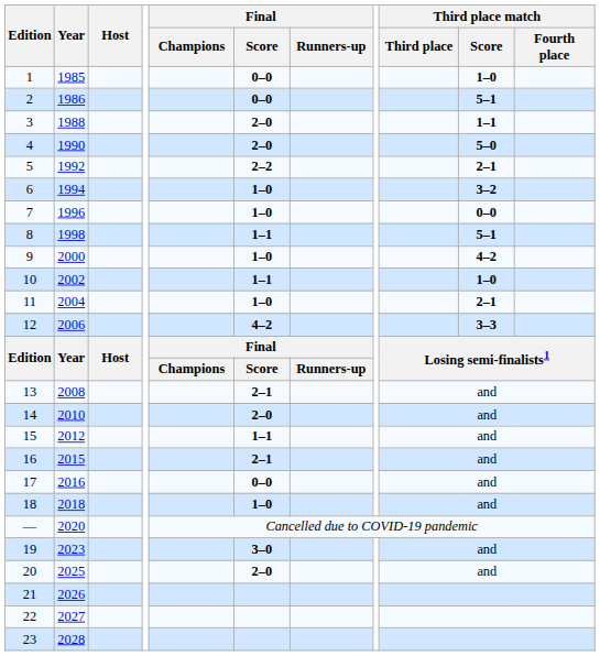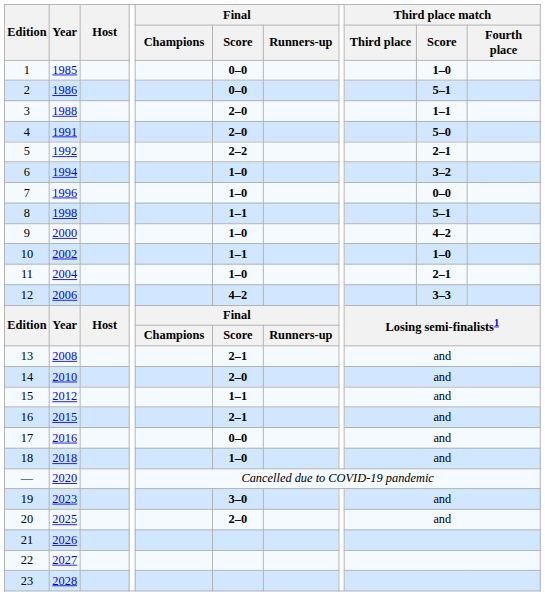4 | Year: 1990 -> 1991
